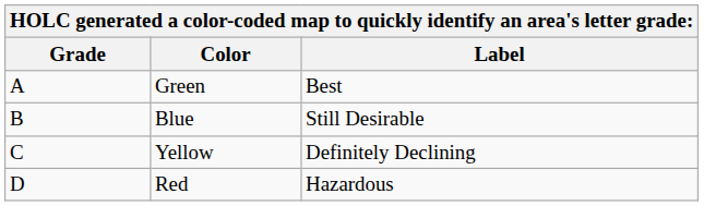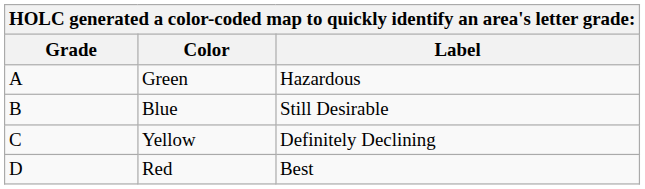Green | Label: Best -> Hazardous
Red | Label: Hazardous -> Best
